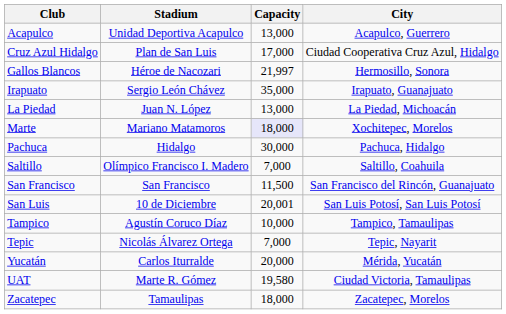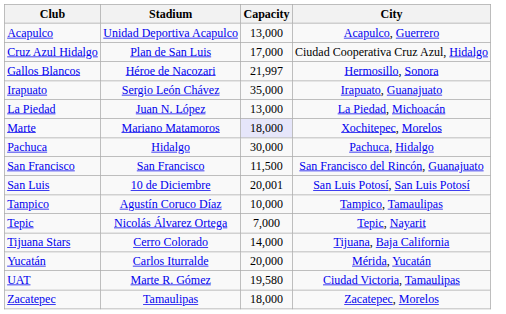- row: Saltillo | Olímpico Francisco I. Madero | 7,000 | Saltillo, Coahuila
+ row: Tijuana Stars | Cerro Colorado | 14,000 | Tijuana, Baja California
